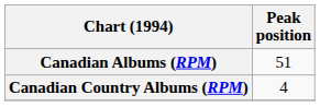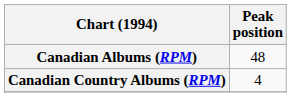Canadian Albums (RPM) | Peak position: 51 -> 48
